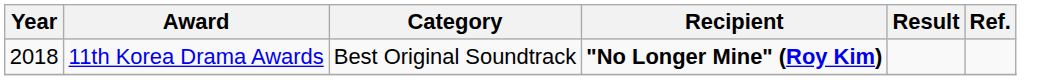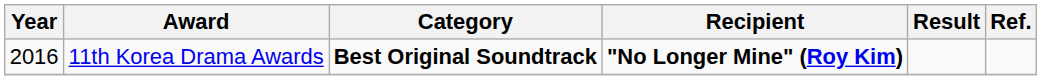11th Korea Drama Awards | Year: 2018 -> 2016
11th Korea Drama Awards | Category: normal -> bold
